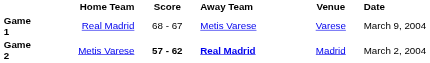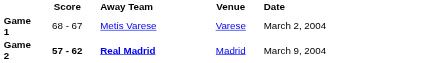- column: Home Team | Real Madrid | Metis Varese
Game 1 | Date: March 9, 2004 -> March 2, 2004
Game 2 | Date: March 2, 2004 -> March 9, 2004
